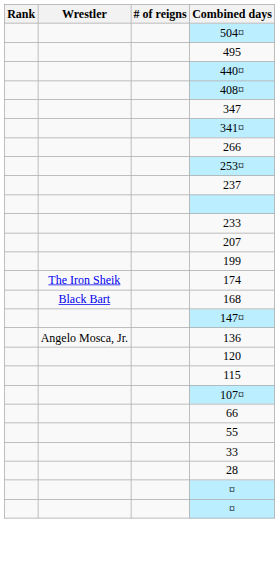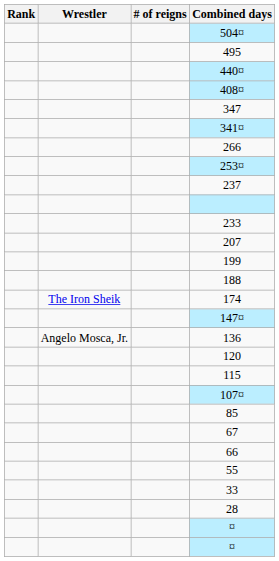+ row: 188
- row: Black Bart | 168
+ row: 85
+ row: 67
